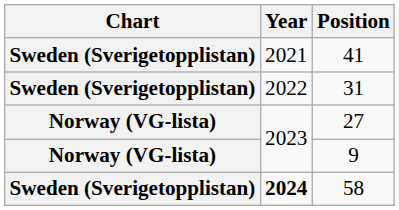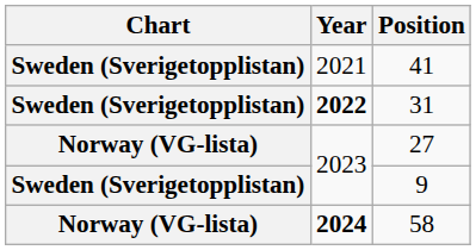31 | Year: normal -> bold
9 | Chart: Norway (VG-lista) -> Sweden (Sverigetopplistan)
58 | Chart: Sweden (Sverigetopplistan) -> Norway (VG-lista)
